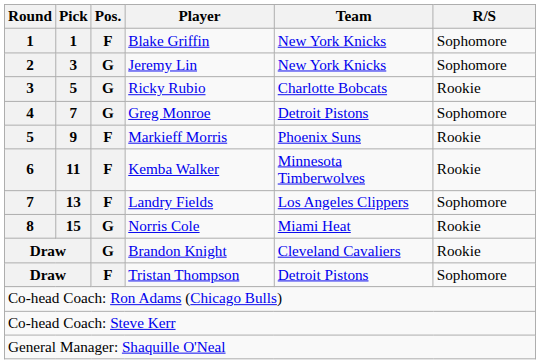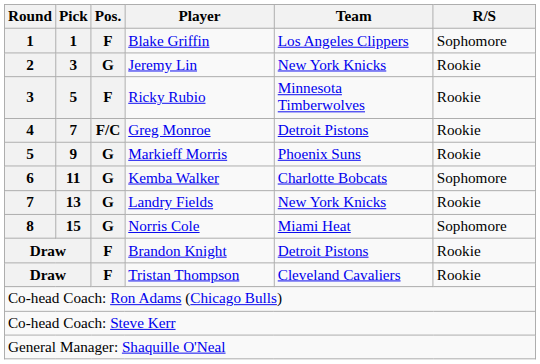Blake Griffin | Team: New York Knicks -> Los Angeles Clippers
Jeremy Lin | R/S: Sophomore -> Rookie
Ricky Rubio | Pos.: G -> F
Ricky Rubio | Team: Charlotte Bobcats -> Minnesota Timberwolves
Greg Monroe | Pos.: G -> F/C
Greg Monroe | R/S: Sophomore -> Rookie
Markieff Morris | Pos.: F -> G
Kemba Walker | Pos.: F -> G
Kemba Walker | Team: Minnesota Timberwolves -> Charlotte Bobcats
Kemba Walker | R/S: Rookie -> Sophomore
Landry Fields | Pos.: F -> G
Landry Fields | Team: Los Angeles Clippers -> New York Knicks
Landry Fields | R/S: Sophomore -> Rookie
Norris Cole | R/S: Rookie -> Sophomore
Brandon Knight | Pos.: G -> F
Brandon Knight | Team: Cleveland Cavaliers -> Detroit Pistons
Tristan Thompson | Team: Detroit Pistons -> Cleveland Cavaliers
Tristan Thompson | R/S: Sophomore -> Rookie
